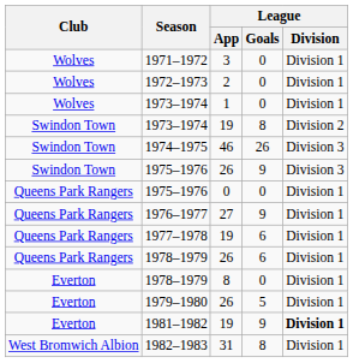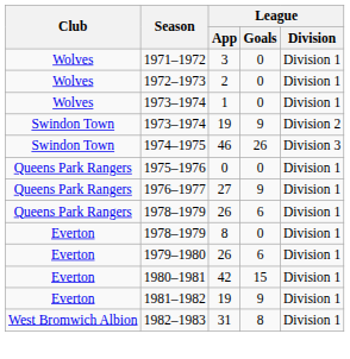1973–1974 / 19 | League / Goals: 8 -> 9
- row: Swindon Town | 1975–1976 | 26 | 9 | Division 3
- row: Queens Park Rangers | 1977–1978 | 19 | 6 | Division 1
1979–1980 | League / Goals: 5 -> 6
+ row: Everton | 1980–1981 | 42 | 15 | Division 1
1981–1982 | League / Division: bold -> normal
